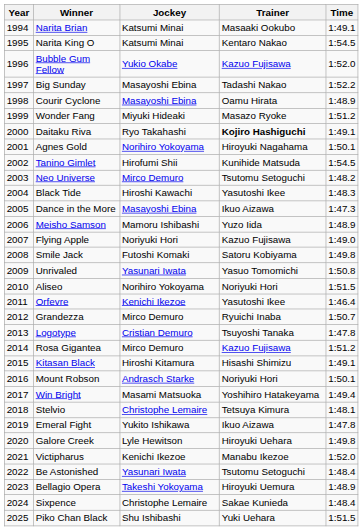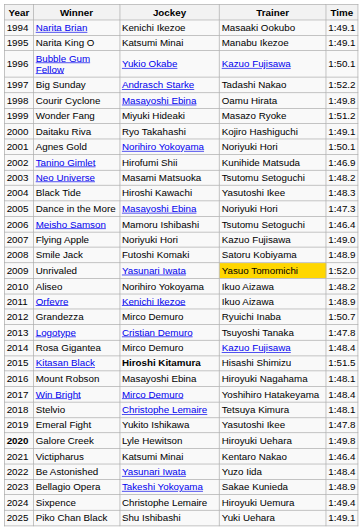Narita Brian | Jockey: Katsumi Minai -> Kenichi Ikezoe
Narita King O | Trainer: Kentaro Nakao -> Manabu Ikezoe
Narita King O | Time: 1:54.5 -> 1:49.1
Bubble Gum Fellow | Time: 1:52.0 -> 1:50.1
Big Sunday | Jockey: Masayoshi Ebina -> Andrasch Starke
Courir Cyclone | Time: 1:48.9 -> 1:49.8
Daitaku Riva | Trainer: bold -> normal
Agnes Gold | Trainer: Hiroyuki Nagahama -> Noriyuki Hori
Tanino Gimlet | Time: 1:54.5 -> 1:46.9
Neo Universe | Jockey: Mirco Demuro -> Masami Matsuoka
Dance in the More | Trainer: Ikuo Aizawa -> Noriyuki Hori
Meisho Samson | Trainer: Yuzo Iida -> Tsutomu Setoguchi
Meisho Samson | Time: 1:48.9 -> 1:46.4
Smile Jack | Time: 1:49.8 -> 1:48.9
Unrivaled | Trainer: no background -> gold background
Unrivaled | Time: 1:50.8 -> 1:52.0
Aliseo | Trainer: Noriyuki Hori -> Ikuo Aizawa
Aliseo | Time: 1:51.5 -> 1:48.2
Orfevre | Trainer: Yasutoshi Ikee -> Ikuo Aizawa
Orfevre | Time: 1:46.4 -> 1:48.9
Rosa Gigantea | Time: 1:51.2 -> 1:48.4
Kitasan Black | Jockey: normal -> bold
Kitasan Black | Time: 1:49.1 -> 1:51.5
Mount Robson | Jockey: Andrasch Starke -> Masayoshi Ebina
Mount Robson | Trainer: Noriyuki Hori -> Hiroyuki Nagahama
Mount Robson | Time: 1:50.1 -> 1:48.1
Win Bright | Jockey: Masami Matsuoka -> Mirco Demuro
Win Bright | Time: 1:49.4 -> 1:48.4
Emeral Fight | Trainer: Ikuo Aizawa -> Yasutoshi Ikee
Galore Creek | Year: normal -> bold
Victipharus | Jockey: Kenichi Ikezoe -> Katsumi Minai
Victipharus | Trainer: Manabu Ikezoe -> Kentaro Nakao
Victipharus | Time: 1:52.0 -> 1:46.4
Be Astonished | Trainer: Tsutomu Setoguchi -> Yuzo Iida
Bellagio Opera | Trainer: Hiroyuki Uemura -> Sakae Kunieda
Sixpence | Trainer: Sakae Kunieda -> Hiroyuki Uemura
Sixpence | Time: 1:48.4 -> 1:49.4
Piko Chan Black | Time: 1:51.5 -> 1:49.1
